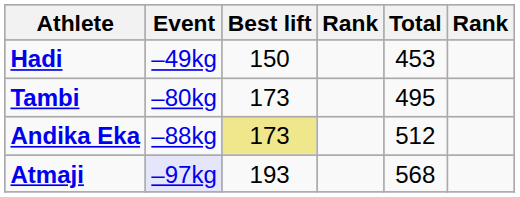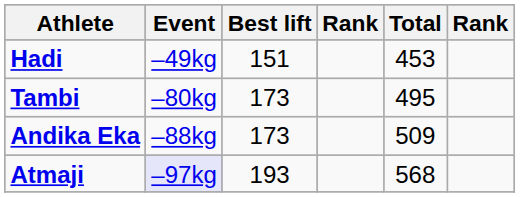Hadi | Best lift: 150 -> 151
Andika Eka | Best lift: khaki background -> no background
Andika Eka | Total: 512 -> 509
